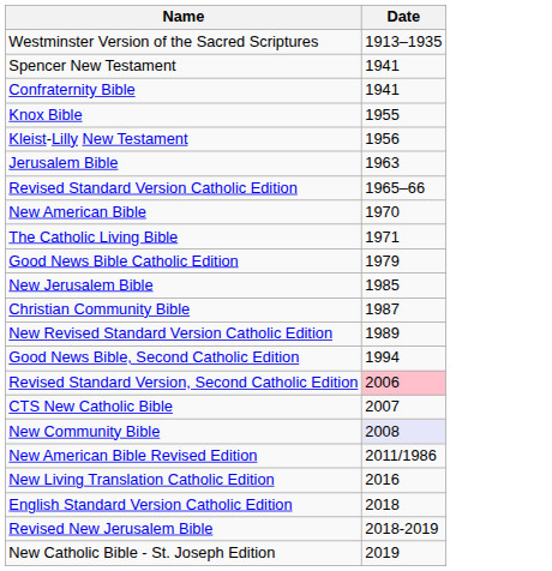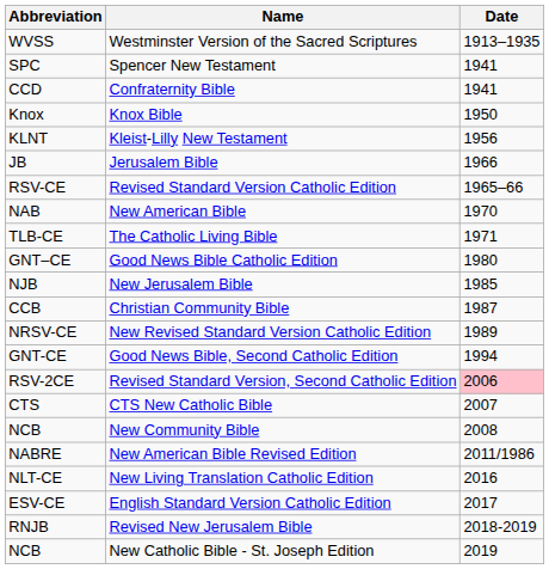+ column: Abbreviation | WVSS | SPC | CCD | Knox | KLNT | JB | RSV-CE | NAB | TLB-CE | GNT–CE | NJB | CCB | NRSV-CE | GNT-CE | RSV-2CE | CTS | NCB | NABRE | NLT-CE | ESV-CE | RNJB | NCB
Knox Bible | Date: 1955 -> 1950
Jerusalem Bible | Date: 1963 -> 1966
Good News Bible Catholic Edition | Date: 1979 -> 1980
New Community Bible | Date: lavender background -> no background
English Standard Version Catholic Edition | Date: 2018 -> 2017
